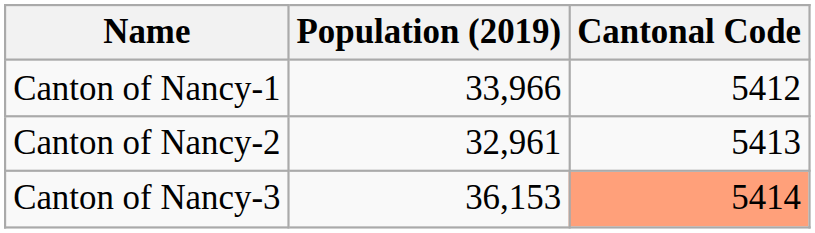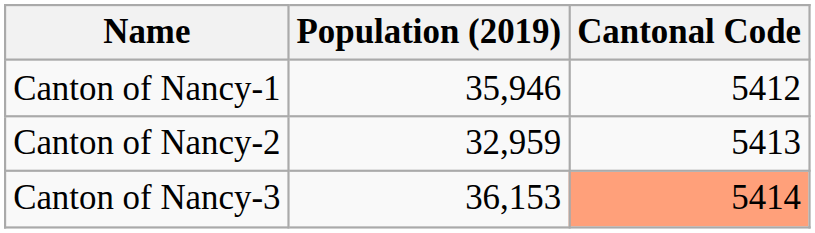Canton of Nancy-1 | Population (2019): 33,966 -> 35,946
Canton of Nancy-2 | Population (2019): 32,961 -> 32,959
